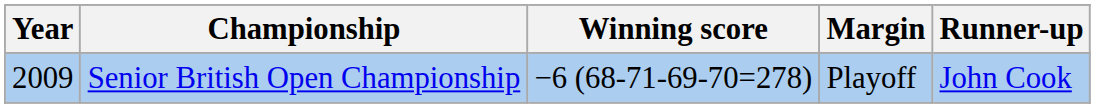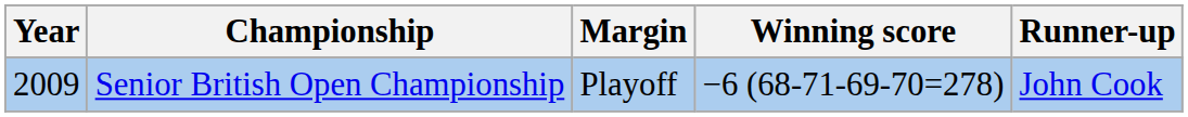columns swapped: Winning score <-> Margin
